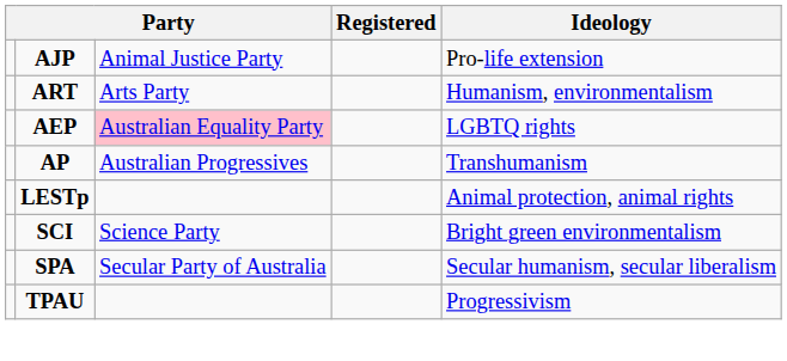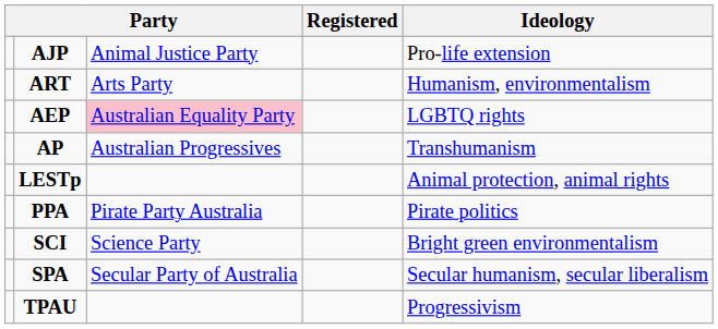+ row: PPA | Pirate Party Australia | Pirate politics
